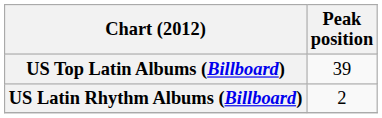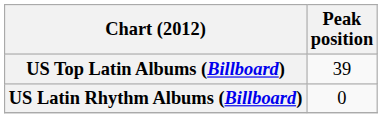US Latin Rhythm Albums (Billboard) | Peak position: 2 -> 0
